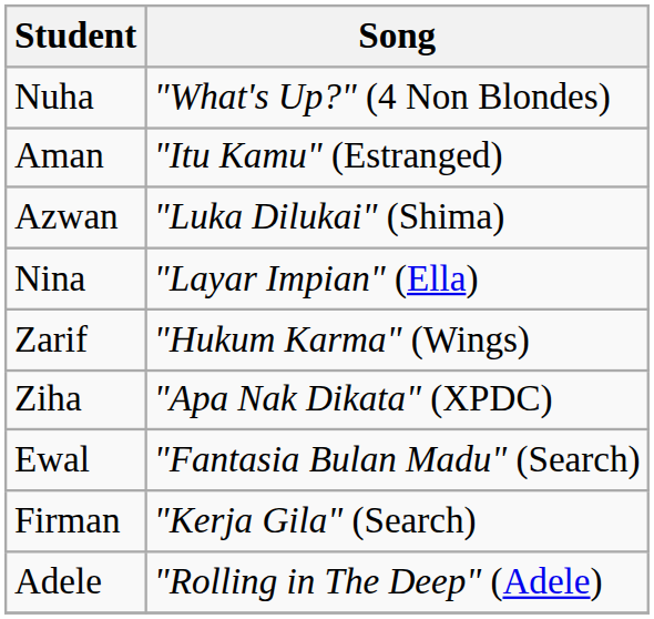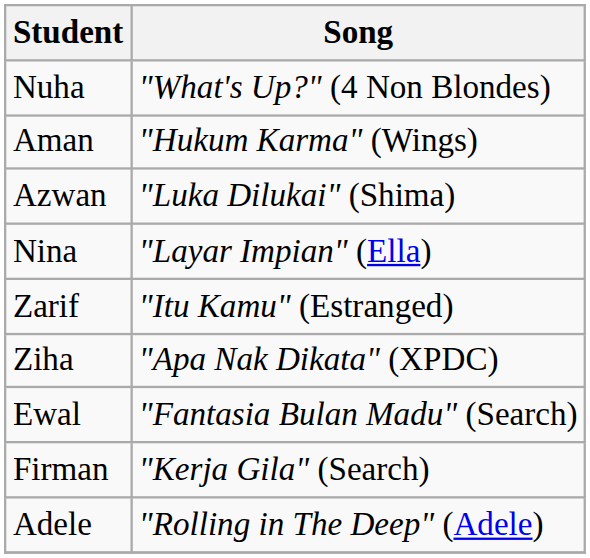Aman | Song: "Itu Kamu" (Estranged) -> "Hukum Karma" (Wings)
Zarif | Song: "Hukum Karma" (Wings) -> "Itu Kamu" (Estranged)
